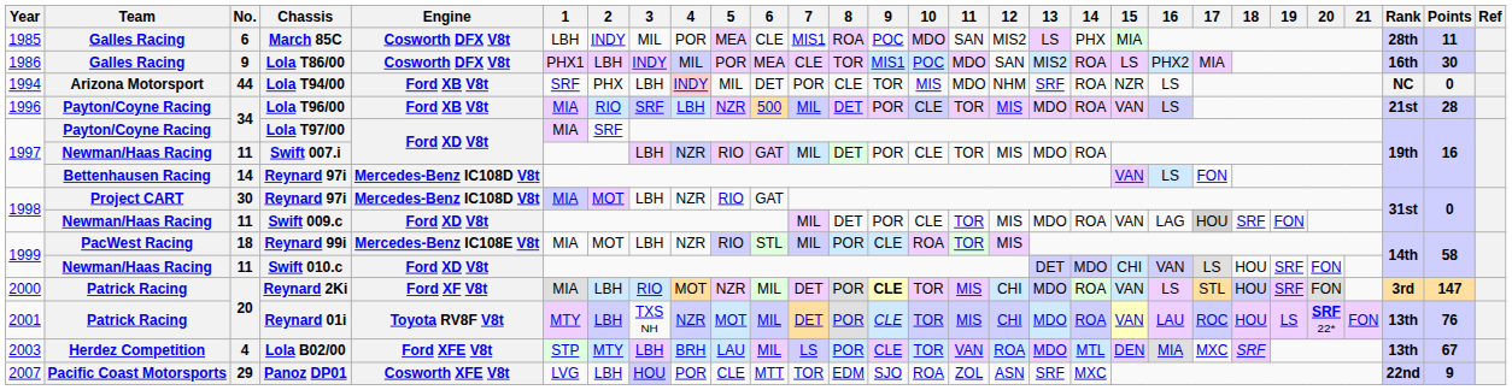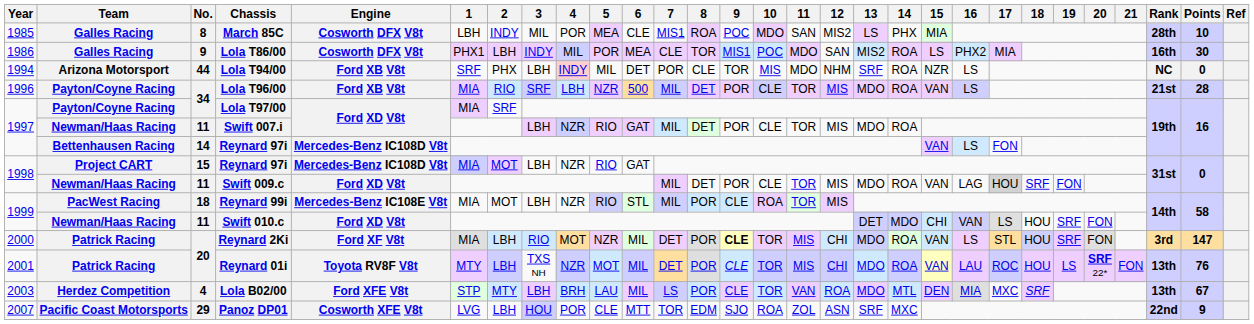March 85C | No.: 6 -> 8
March 85C | Points: 11 -> 10
1998 / Reynard 97i | No.: 30 -> 15
